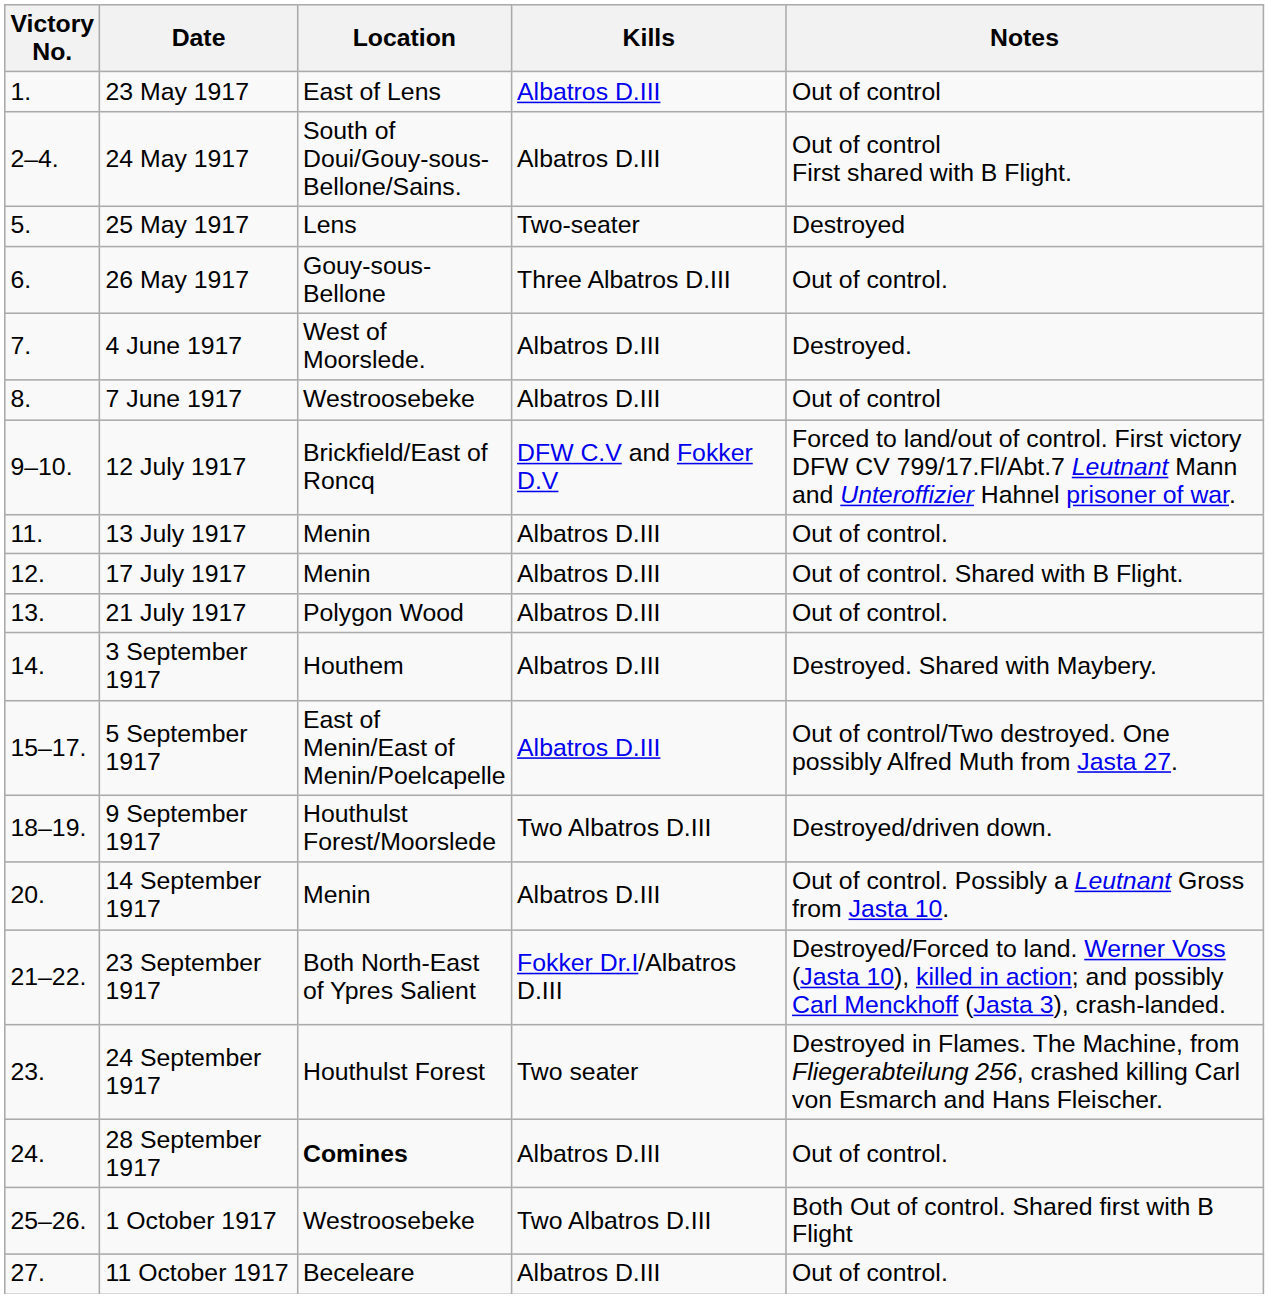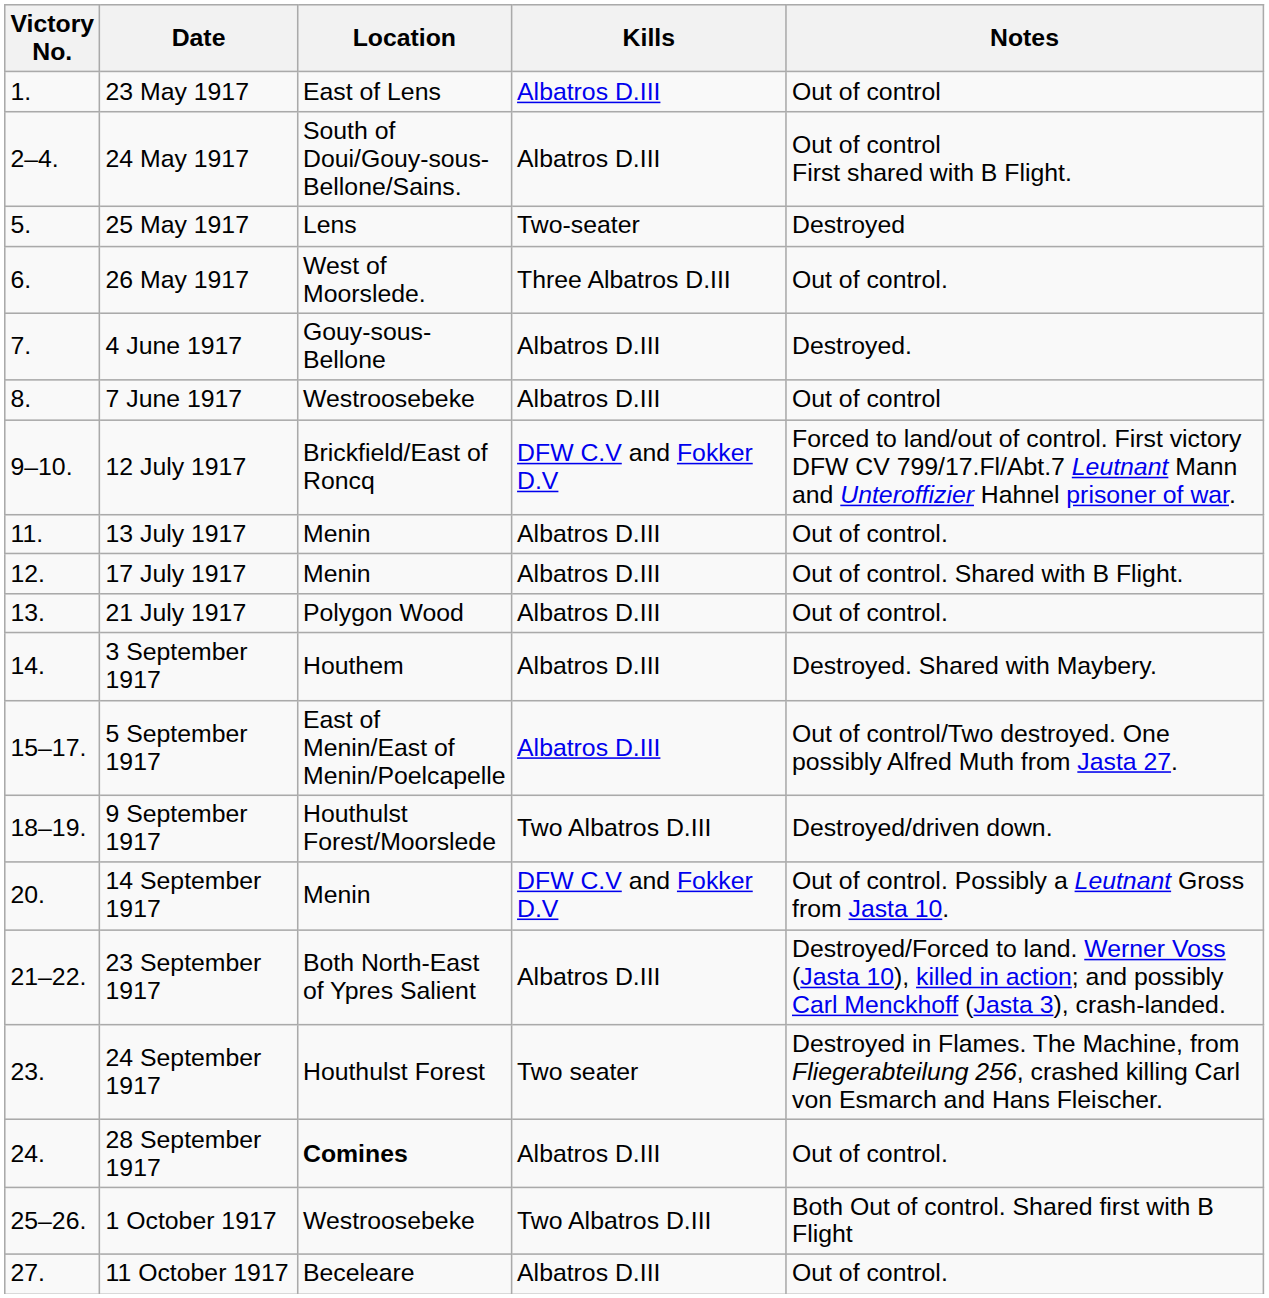26 May 1917 | Location: Gouy-sous-Bellone -> West of Moorslede.
4 June 1917 | Location: West of Moorslede. -> Gouy-sous-Bellone
14 September 1917 | Kills: Albatros D.III -> DFW C.V and Fokker D.V
23 September 1917 | Kills: Fokker Dr.I/Albatros D.III -> Albatros D.III
